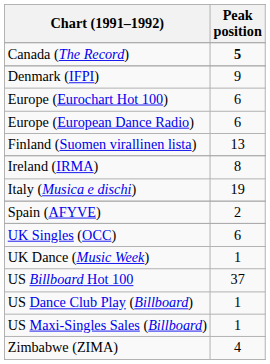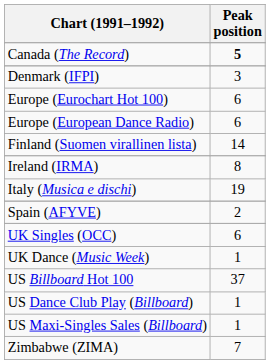Denmark (IFPI) | Peak position: 9 -> 3
Finland (Suomen virallinen lista) | Peak position: 13 -> 14
Zimbabwe (ZIMA) | Peak position: 4 -> 7
